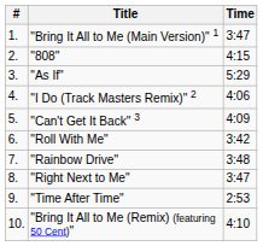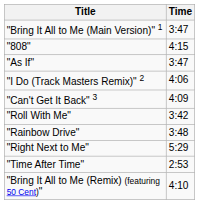- column: # | 1. | 2. | 3. | 4. | 5. | 6. | 7. | 8. | 9. | 10.
"As If" | Time: 5:29 -> 3:47
"Right Next to Me" | Time: 3:47 -> 5:29
